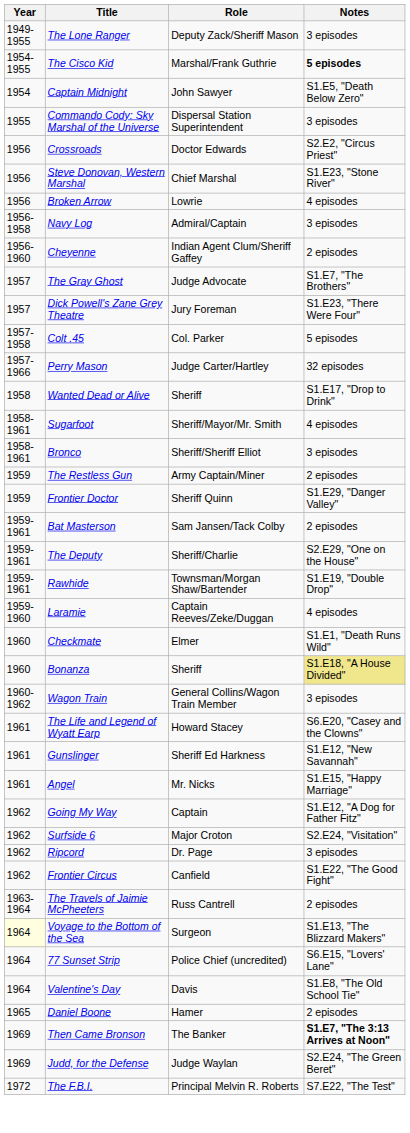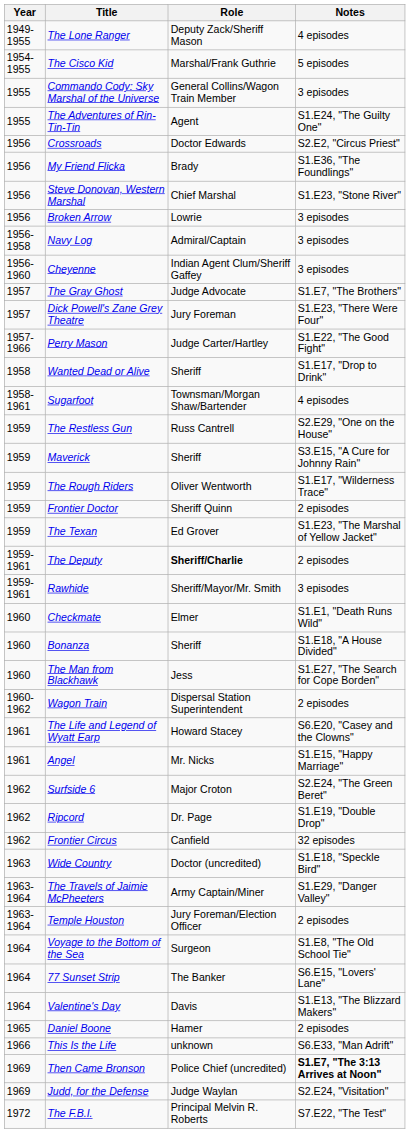The Lone Ranger | Notes: 3 episodes -> 4 episodes
The Cisco Kid | Notes: bold -> normal
- row: 1954 | Captain Midnight | John Sawyer | S1.E5, "Death Below Zero"
Commando Cody: Sky Marshal of the Universe | Role: Dispersal Station Superintendent -> General Collins/Wagon Train Member
+ row: 1955 | The Adventures of Rin-Tin-Tin | Agent | S1.E24, "The Guilty One"
+ row: 1956 | My Friend Flicka | Brady | S1.E36, "The Foundlings"
Broken Arrow | Notes: 4 episodes -> 3 episodes
Cheyenne | Notes: 2 episodes -> 3 episodes
- row: 1957-1958 | Colt .45 | Col. Parker | 5 episodes
Perry Mason | Notes: 32 episodes -> S1.E22, "The Good Fight"
Sugarfoot | Role: Sheriff/Mayor/Mr. Smith -> Townsman/Morgan Shaw/Bartender
- row: 1958-1961 | Bronco | Sheriff/Sheriff Elliot | 3 episodes
The Restless Gun | Role: Army Captain/Miner -> Russ Cantrell
The Restless Gun | Notes: 2 episodes -> S2.E29, "One on the House"
+ row: 1959 | Maverick | Sheriff | S3.E15, "A Cure for Johnny Rain"
+ row: 1959 | The Rough Riders | Oliver Wentworth | S1.E17, "Wilderness Trace"
Frontier Doctor | Notes: S1.E29, "Danger Valley" -> 2 episodes
+ row: 1959 | The Texan | Ed Grover | S1.E23, "The Marshal of Yellow Jacket"
- row: 1959-1961 | Bat Masterson | Sam Jansen/Tack Colby | 2 episodes
The Deputy | Role: normal -> bold
The Deputy | Notes: S2.E29, "One on the House" -> 2 episodes
Rawhide | Role: Townsman/Morgan Shaw/Bartender -> Sheriff/Mayor/Mr. Smith
Rawhide | Notes: S1.E19, "Double Drop" -> 3 episodes
- row: 1959-1960 | Laramie | Captain Reeves/Zeke/Duggan | 4 episodes
Bonanza | Notes: khaki background -> no background
+ row: 1960 | The Man from Blackhawk | Jess | S1.E27, "The Search for Cope Borden"
Wagon Train | Role: General Collins/Wagon Train Member -> Dispersal Station Superintendent
Wagon Train | Notes: 3 episodes -> 2 episodes
- row: 1961 | Gunslinger | Sheriff Ed Harkness | S1.E12, "New Savannah"
- row: 1962 | Going My Way | Captain | S1.E12, "A Dog for Father Fitz"
Surfside 6 | Notes: S2.E24, "Visitation" -> S2.E24, "The Green Beret"
Ripcord | Notes: 3 episodes -> S1.E19, "Double Drop"
Frontier Circus | Notes: S1.E22, "The Good Fight" -> 32 episodes
+ row: 1963 | Wide Country | Doctor (uncredited) | S1.E18, "Speckle Bird"
The Travels of Jaimie McPheeters | Role: Russ Cantrell -> Army Captain/Miner
The Travels of Jaimie McPheeters | Notes: 2 episodes -> S1.E29, "Danger Valley"
+ row: 1963-1964 | Temple Houston | Jury Foreman/Election Officer | 2 episodes
Voyage to the Bottom of the Sea | Year: lightyellow background -> no background
Voyage to the Bottom of the Sea | Notes: S1.E13, "The Blizzard Makers" -> S1.E8, "The Old School Tie"
77 Sunset Strip | Role: Police Chief (uncredited) -> The Banker
Valentine's Day | Notes: S1.E8, "The Old School Tie" -> S1.E13, "The Blizzard Makers"
+ row: 1966 | This Is the Life | unknown | S6.E33, "Man Adrift"
Then Came Bronson | Role: The Banker -> Police Chief (uncredited)
Judd, for the Defense | Notes: S2.E24, "The Green Beret" -> S2.E24, "Visitation"
